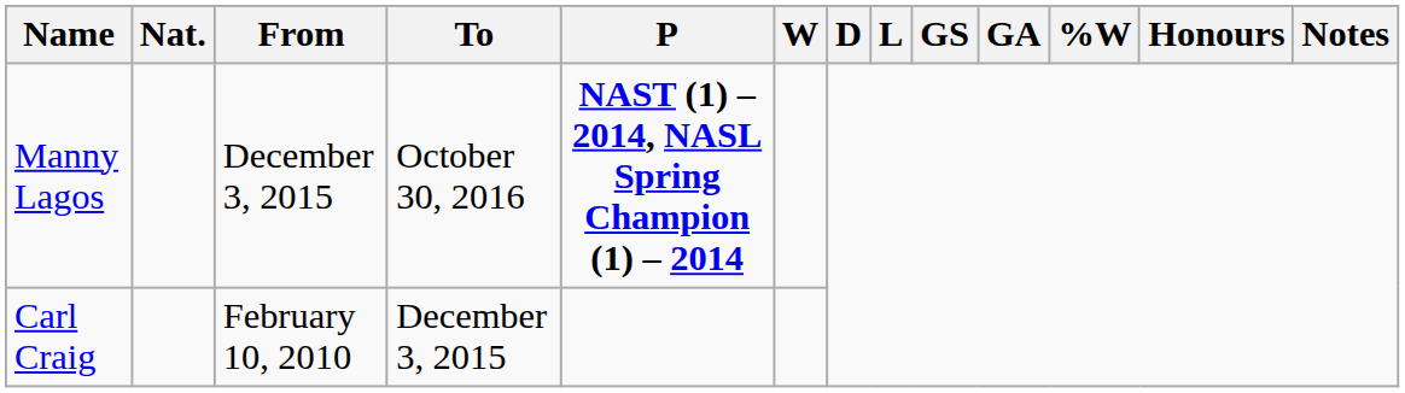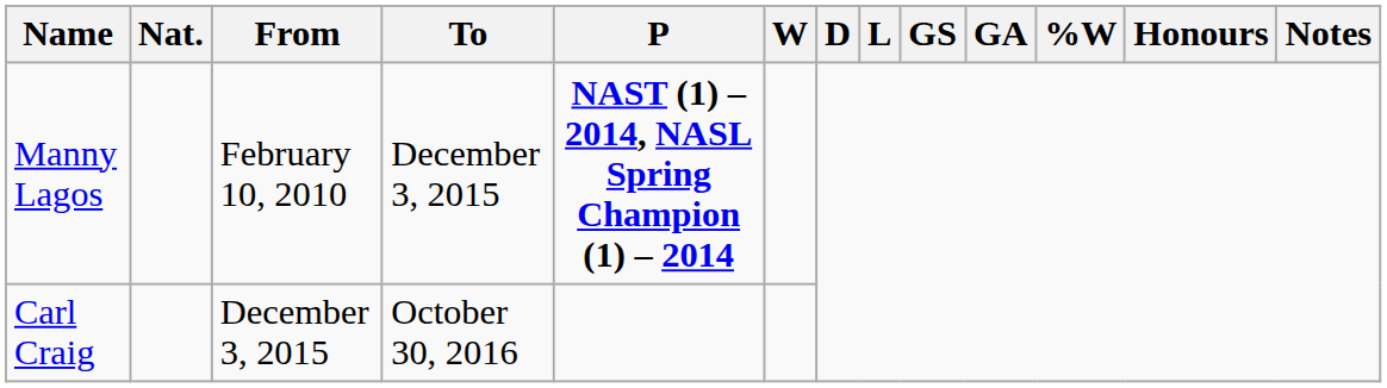Manny Lagos | From: December 3, 2015 -> February 10, 2010
Manny Lagos | To: October 30, 2016 -> December 3, 2015
Carl Craig | From: February 10, 2010 -> December 3, 2015
Carl Craig | To: December 3, 2015 -> October 30, 2016
